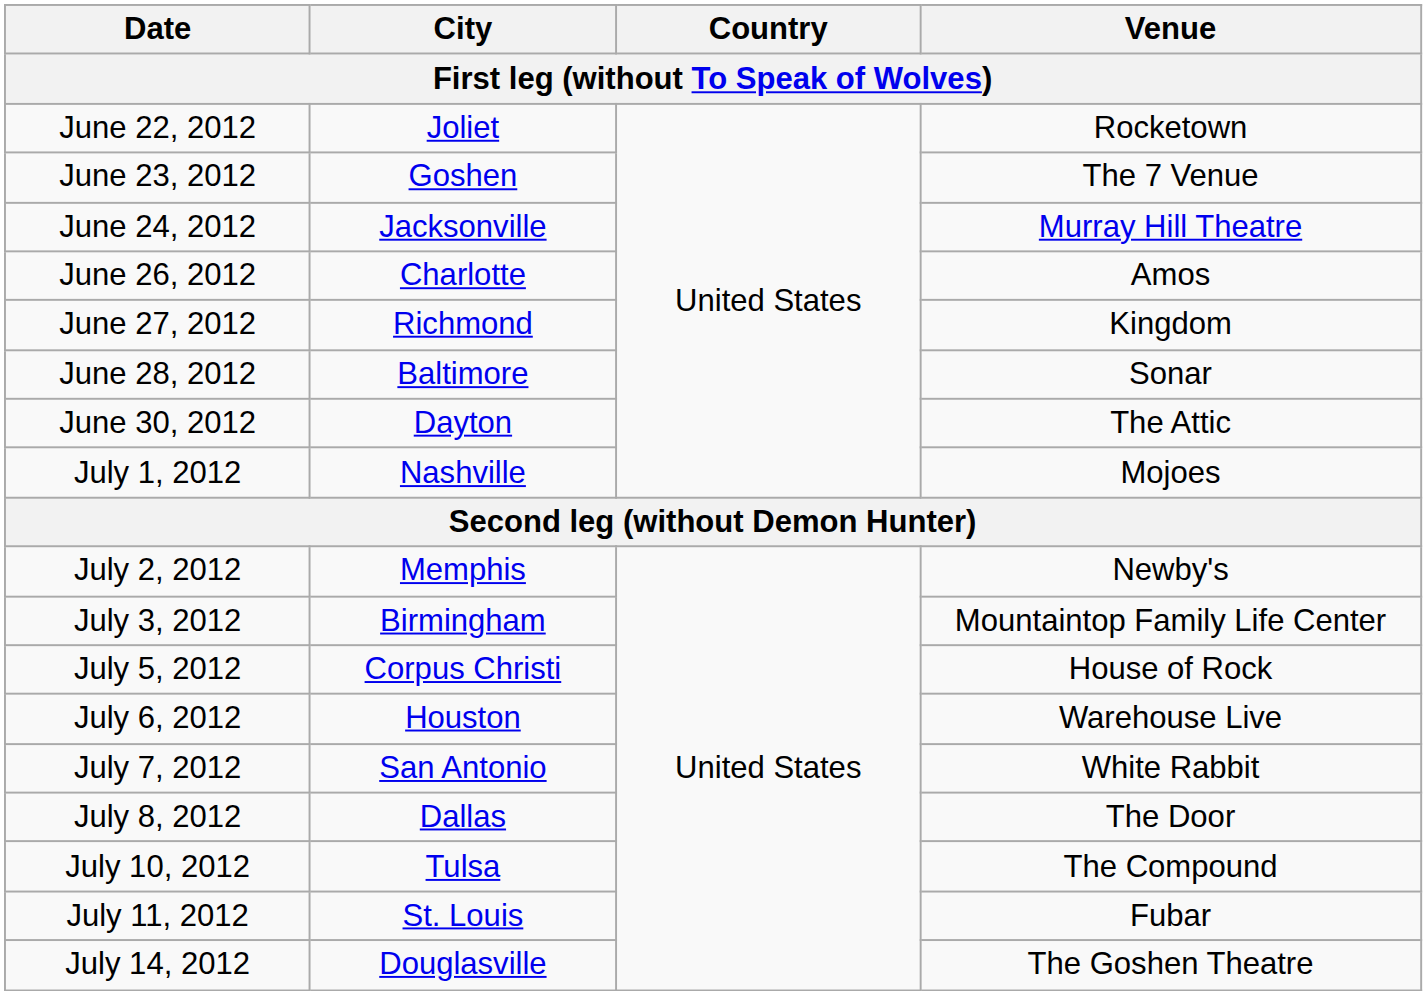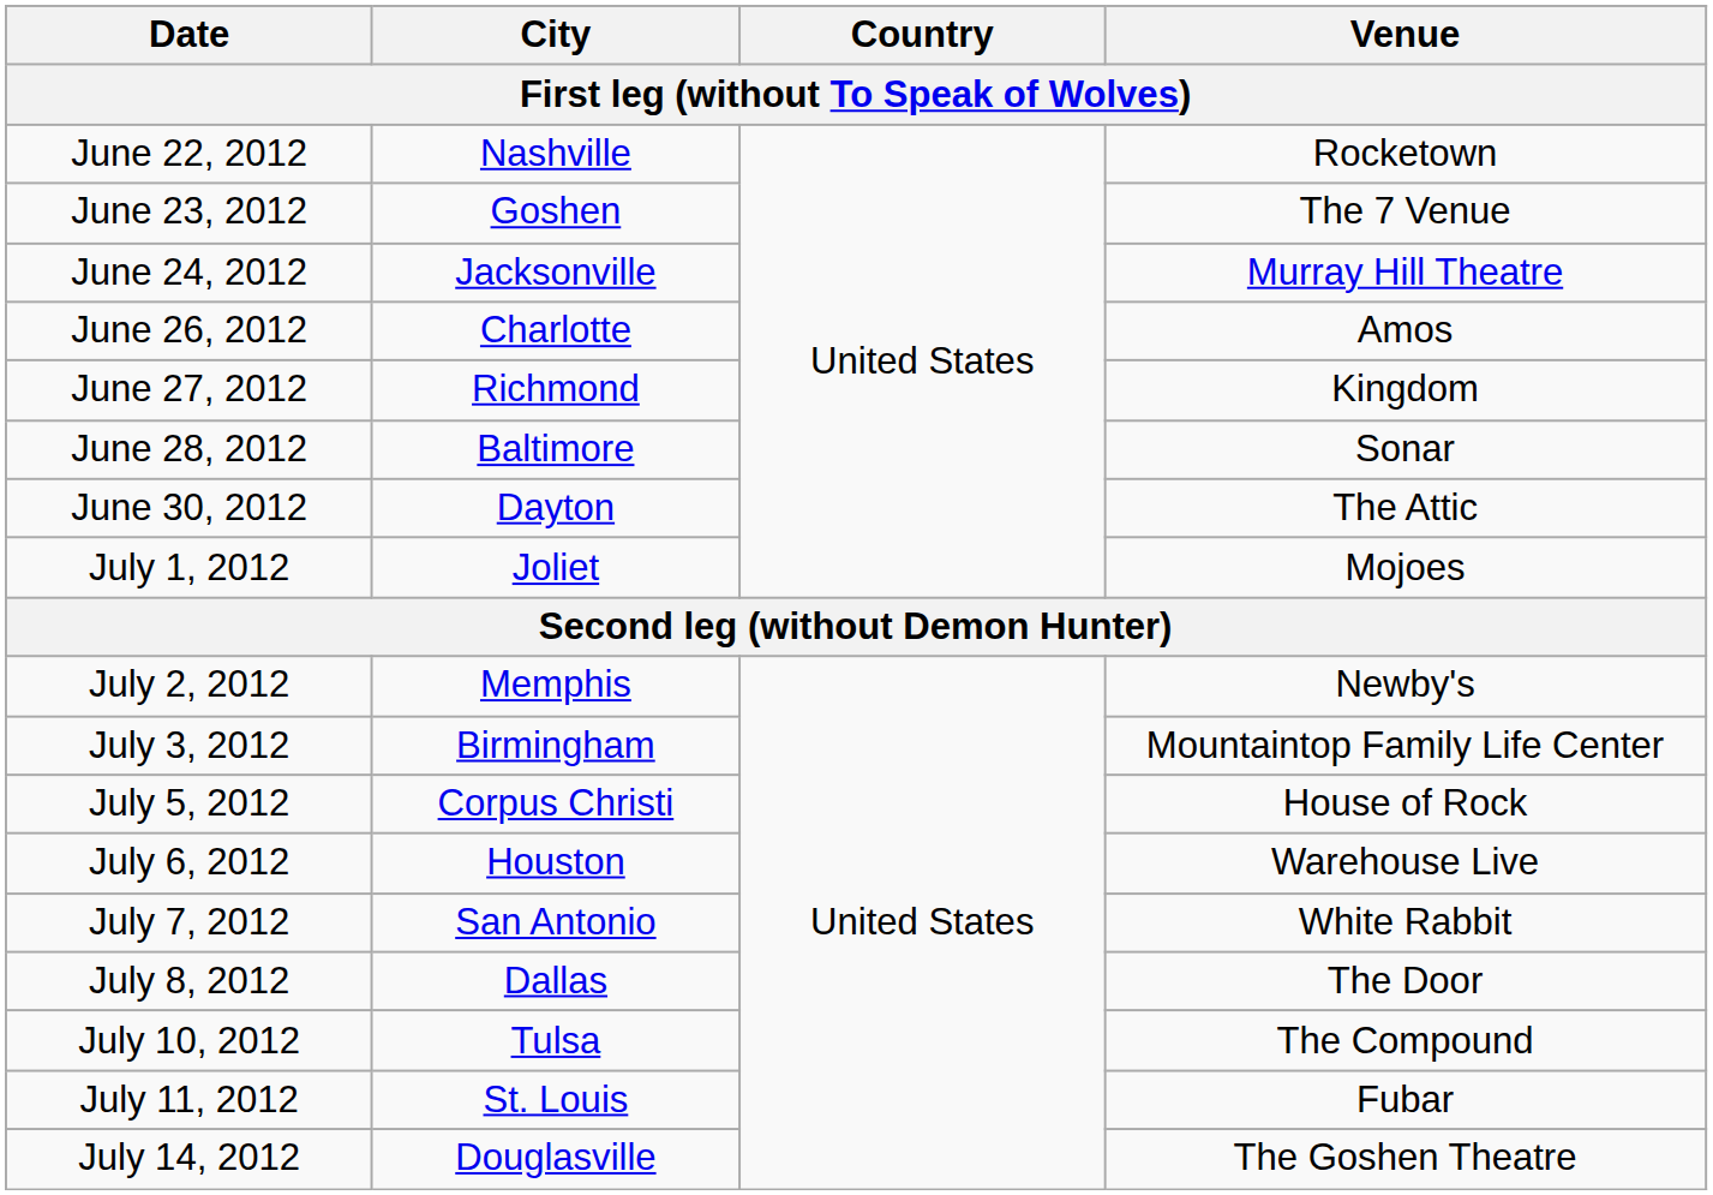June 22, 2012 | City: Joliet -> Nashville
July 1, 2012 | City: Nashville -> Joliet
